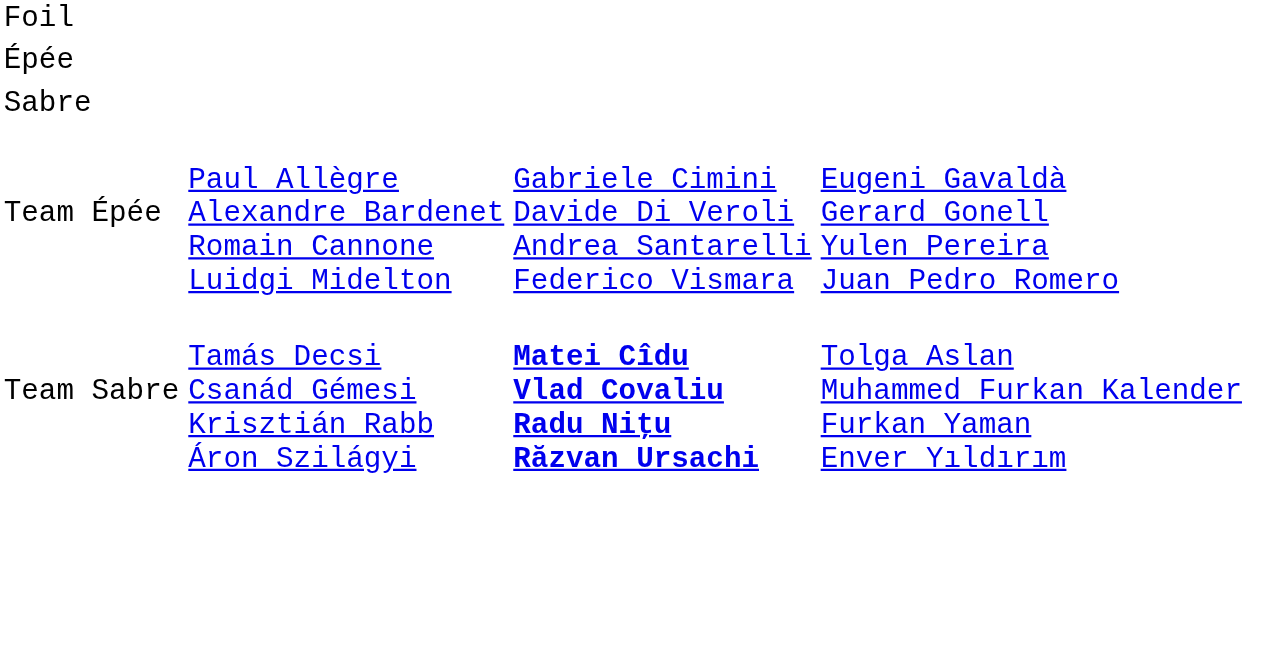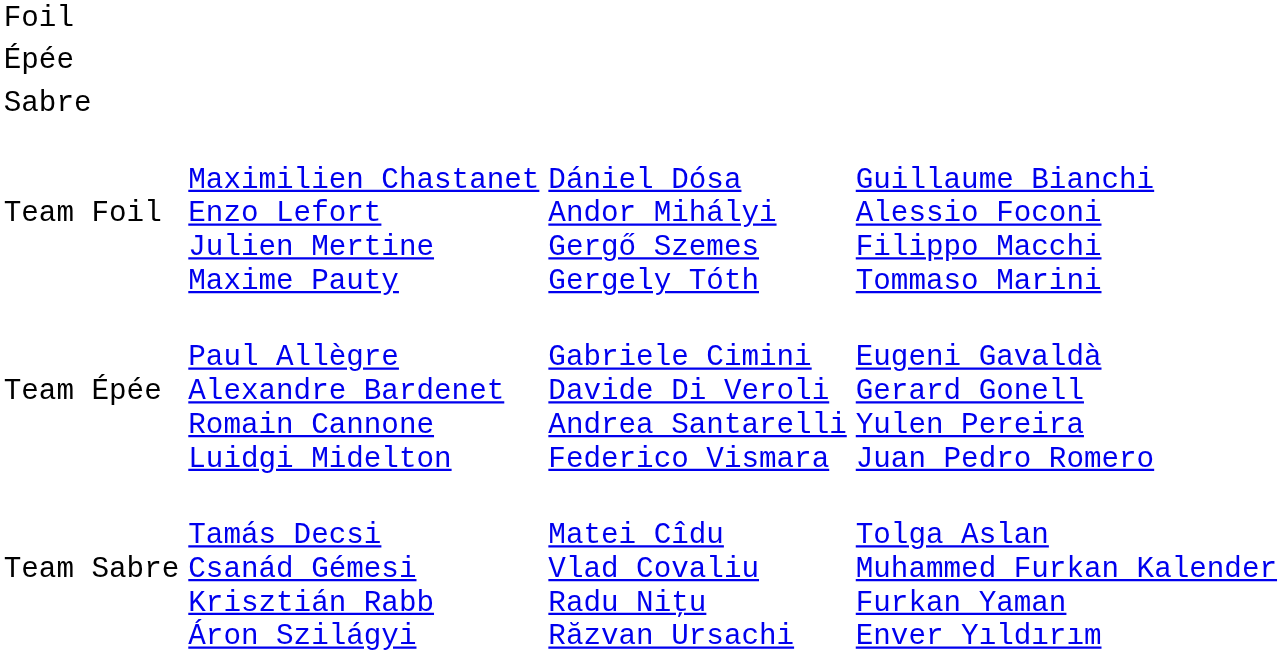+ row: Team Foil | Maximilien Chastanet Enzo Lefort Julien Mertine Maxime Pauty | Dániel Dósa Andor Mihályi Gergő Szemes Gergely Tóth | Guillaume Bianchi Alessio Foconi Filippo Macchi Tommaso Marini
Team Sabre | column 3: bold -> normal
